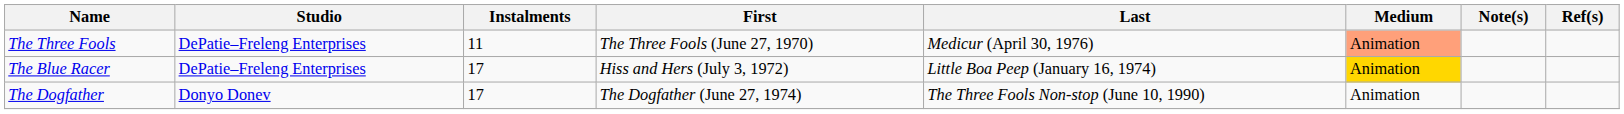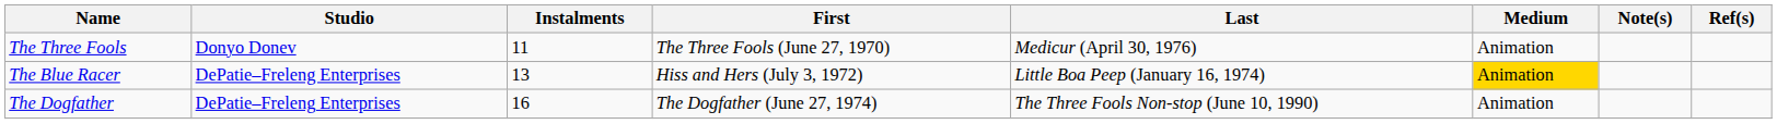The Three Fools | Studio: DePatie–Freleng Enterprises -> Donyo Donev
The Three Fools | Medium: lightsalmon background -> no background
The Blue Racer | Instalments: 17 -> 13
The Dogfather | Studio: Donyo Donev -> DePatie–Freleng Enterprises
The Dogfather | Instalments: 17 -> 16
